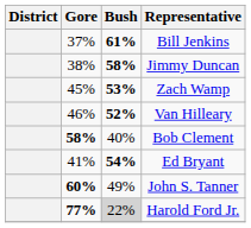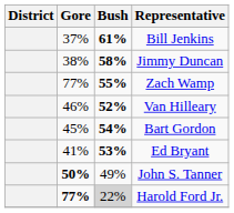Zach Wamp | Gore: 45% -> 77%
Zach Wamp | Bush: 53% -> 55%
- row: 58% | 40% | Bob Clement
+ row: 45% | 54% | Bart Gordon
Ed Bryant | Bush: 54% -> 53%
John S. Tanner | Gore: 60% -> 50%
